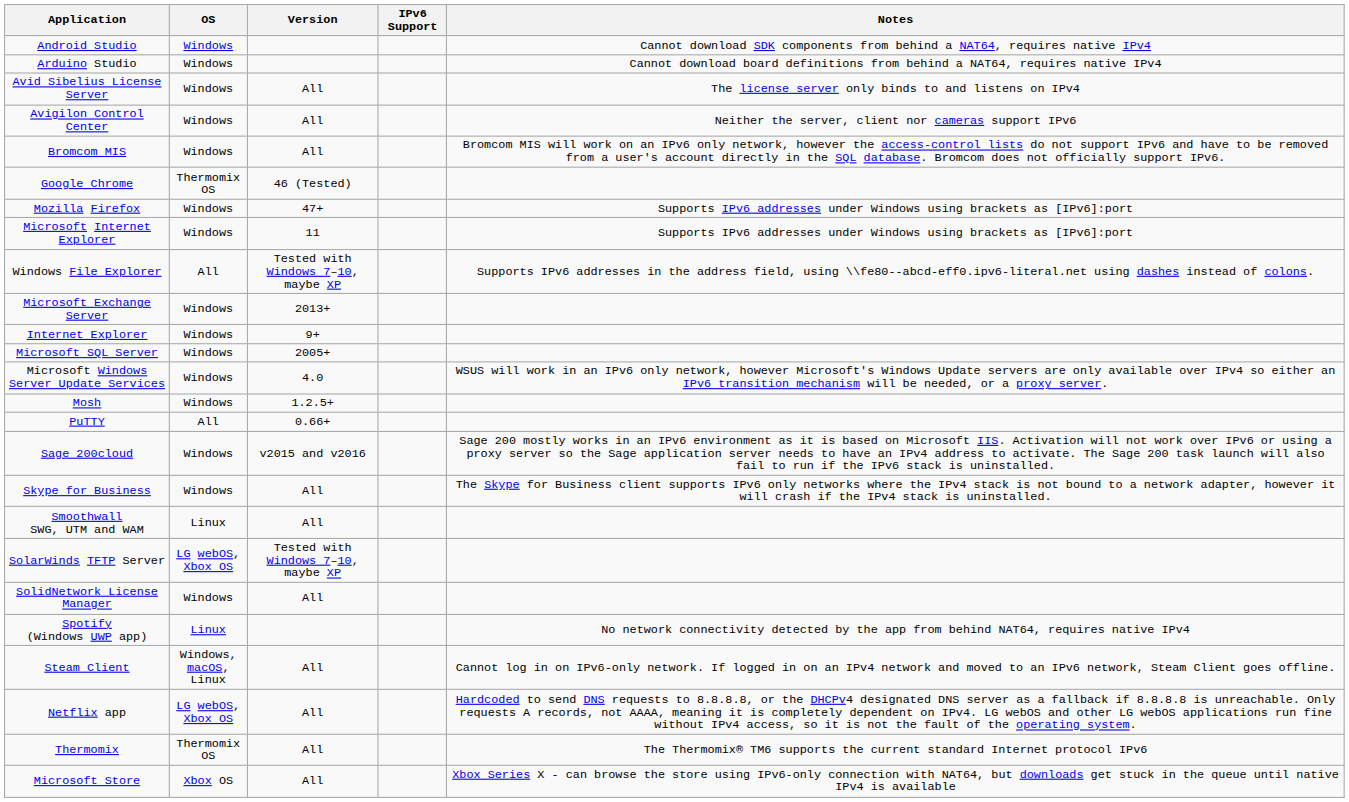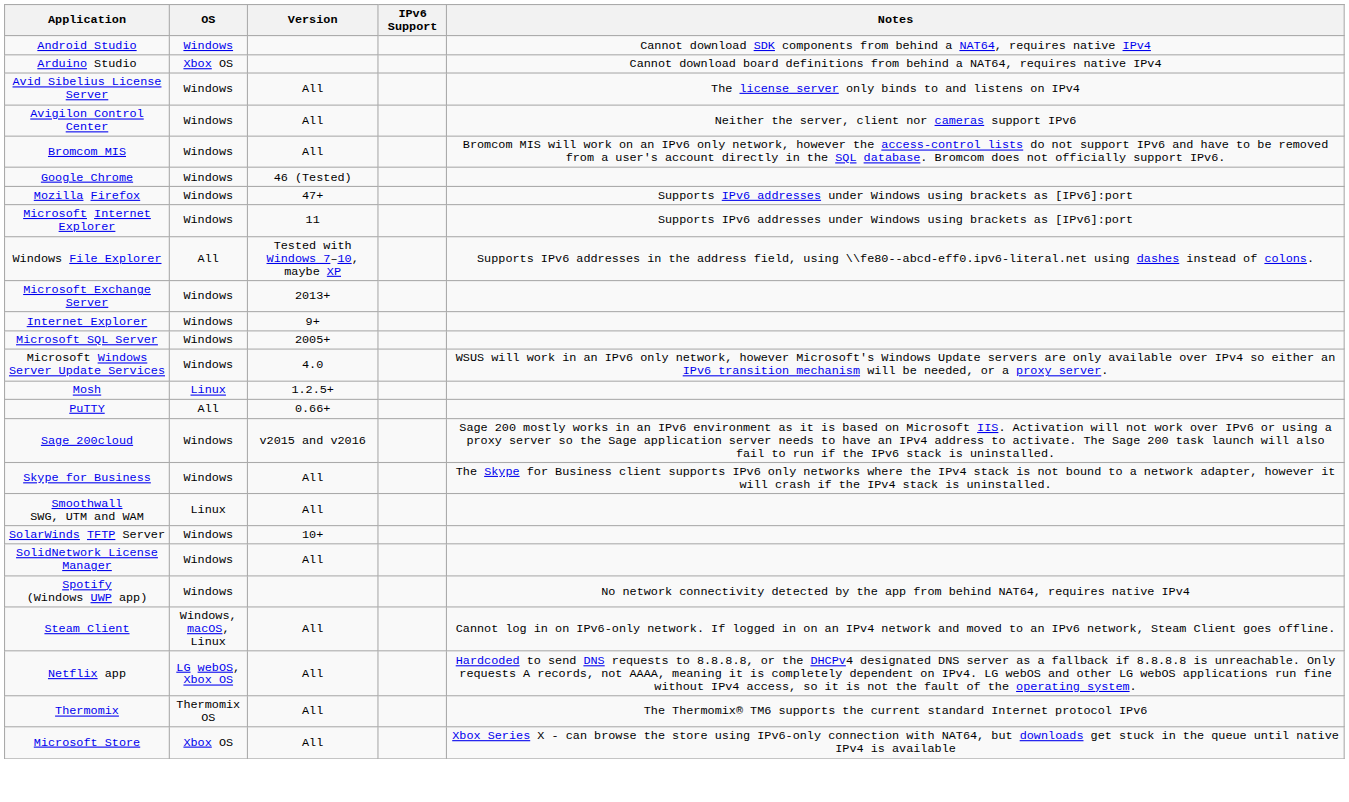Arduino Studio | OS: Windows -> Xbox OS
Google Chrome | OS: Thermomix OS -> Windows
Mosh | OS: Windows -> Linux
SolarWinds TFTP Server | OS: LG webOS, Xbox OS -> Windows
SolarWinds TFTP Server | Version: Tested with Windows 7–10, maybe XP -> 10+
Spotify (Windows UWP app) | OS: Linux -> Windows
